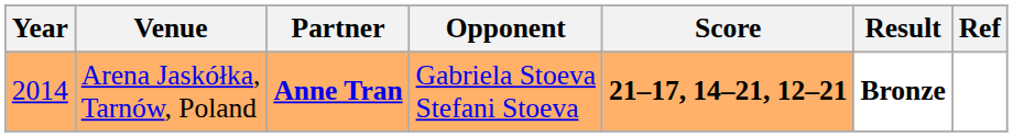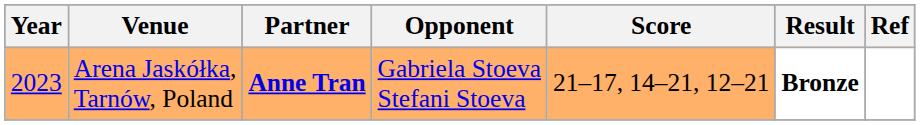Arena Jaskółka, Tarnów, Poland | Year: 2014 -> 2023
Arena Jaskółka, Tarnów, Poland | Score: bold -> normal
